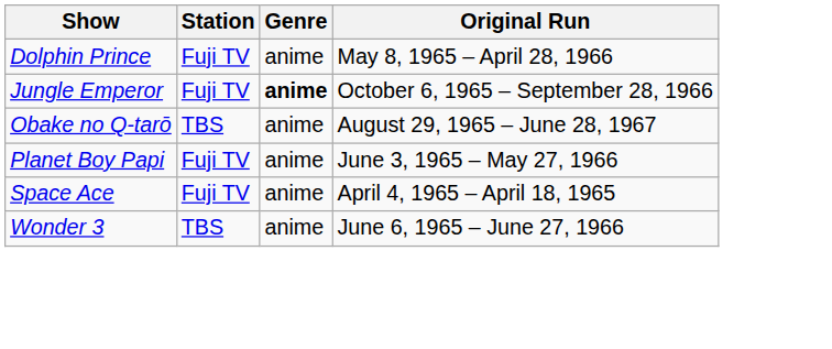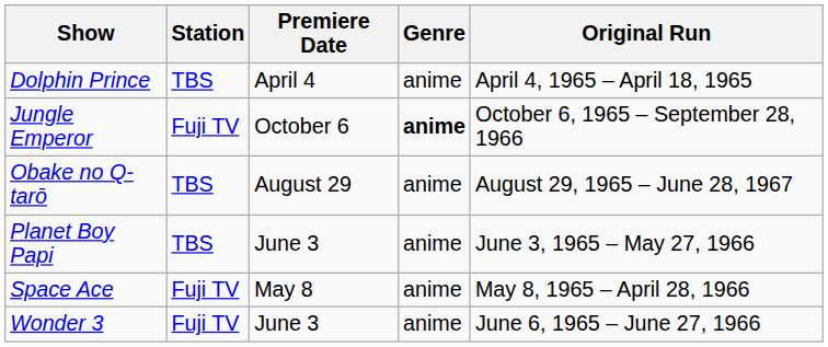+ column: Premiere Date | April 4 | October 6 | August 29 | June 3 | May 8 | June 3
Dolphin Prince | Station: Fuji TV -> TBS
Dolphin Prince | Original Run: May 8, 1965 – April 28, 1966 -> April 4, 1965 – April 18, 1965
Planet Boy Papi | Station: Fuji TV -> TBS
Space Ace | Original Run: April 4, 1965 – April 18, 1965 -> May 8, 1965 – April 28, 1966
Wonder 3 | Station: TBS -> Fuji TV
